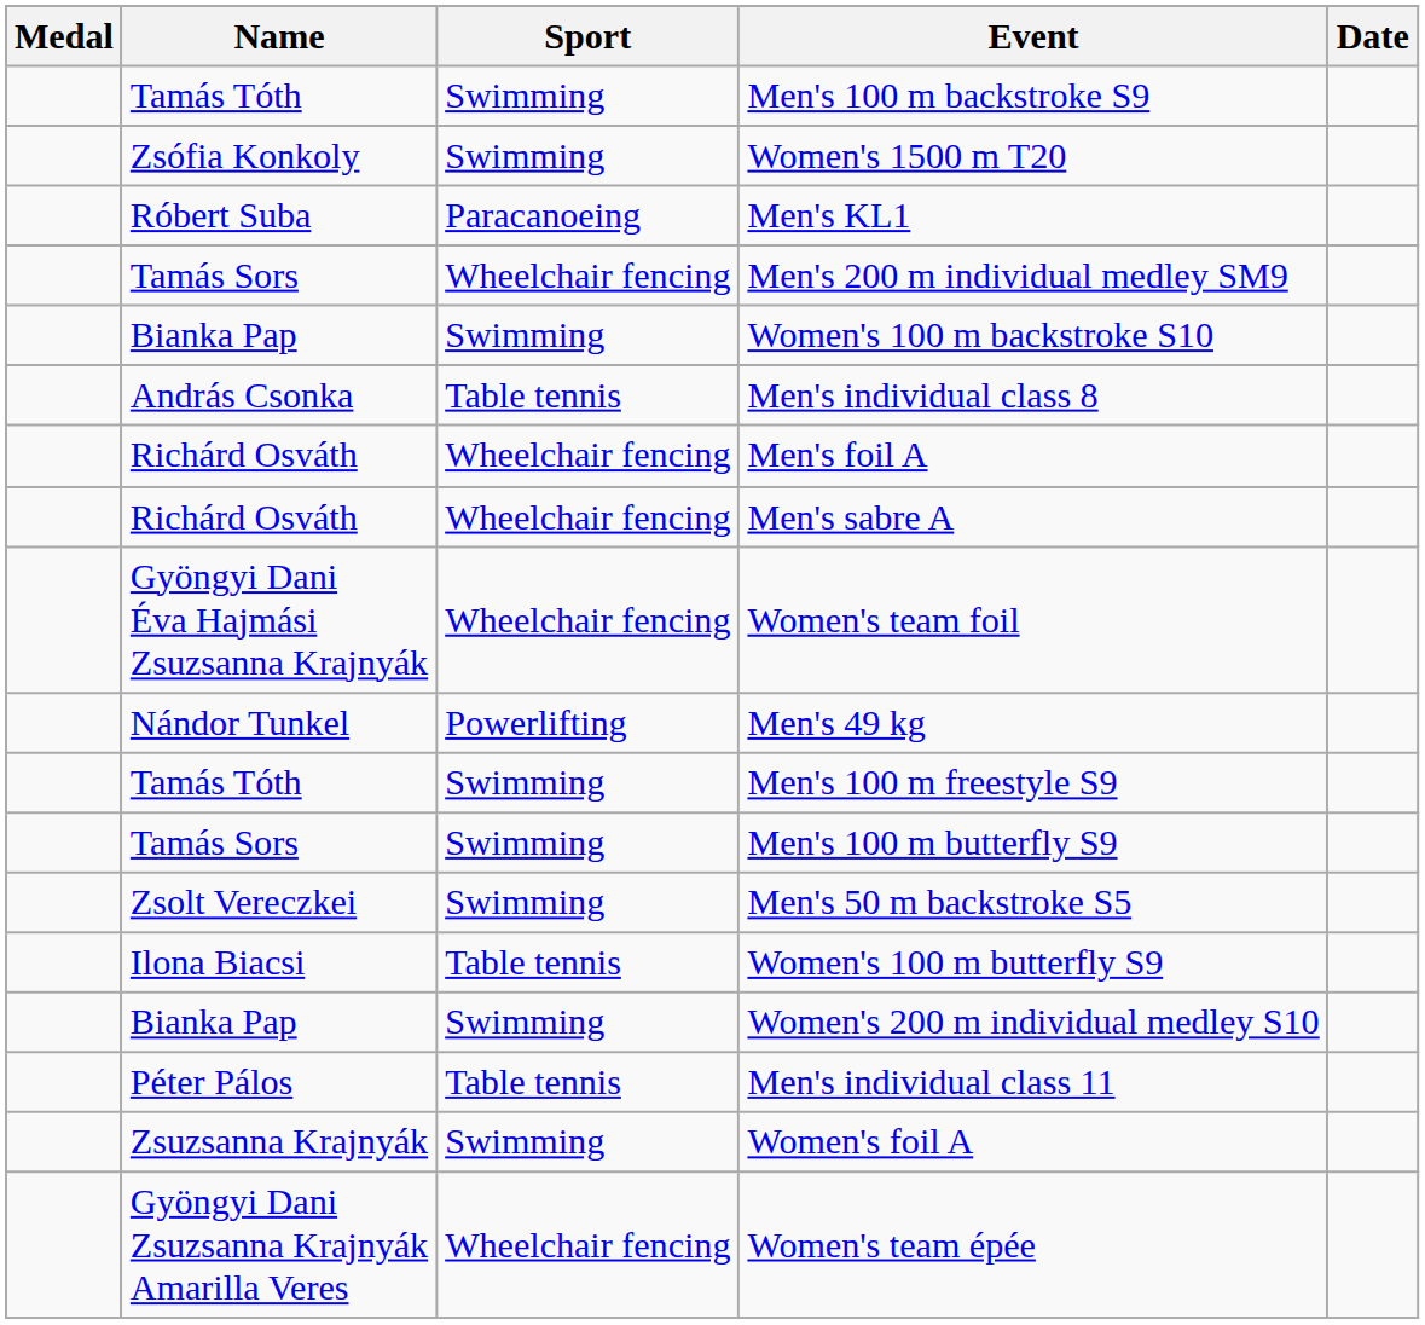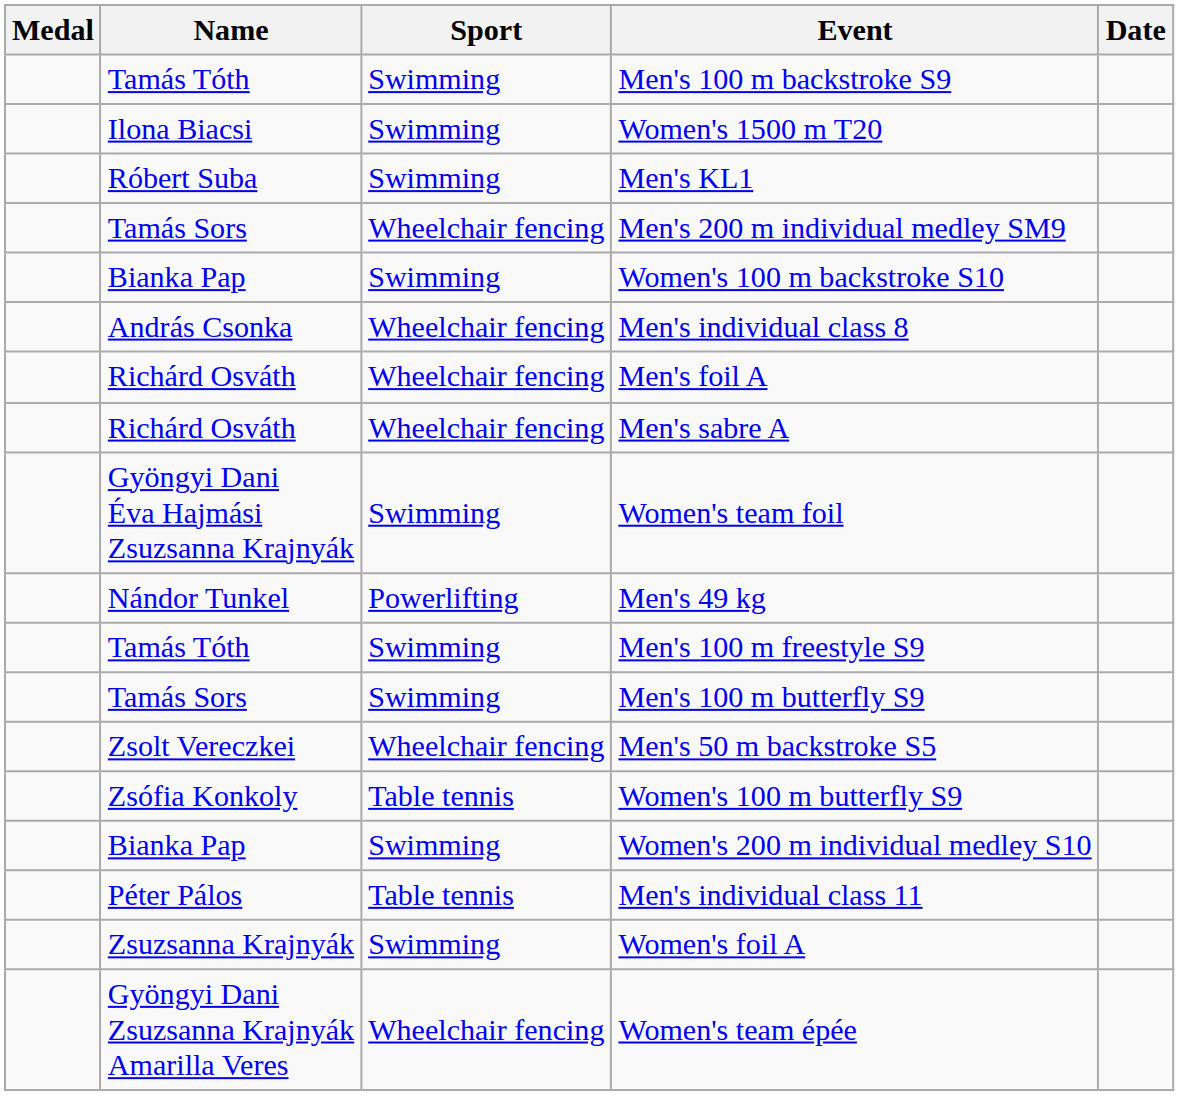Women's 1500 m T20 | Name: Zsófia Konkoly -> Ilona Biacsi
Men's KL1 | Sport: Paracanoeing -> Swimming
Men's individual class 8 | Sport: Table tennis -> Wheelchair fencing
Women's team foil | Sport: Wheelchair fencing -> Swimming
Men's 50 m backstroke S5 | Sport: Swimming -> Wheelchair fencing
Women's 100 m butterfly S9 | Name: Ilona Biacsi -> Zsófia Konkoly
